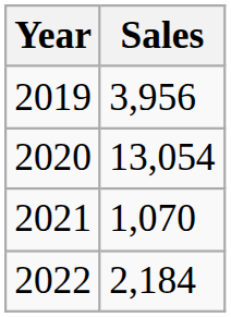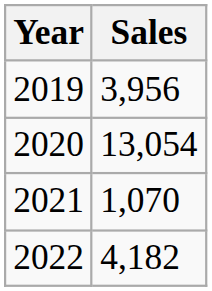2022 | Sales: 2,184 -> 4,182
